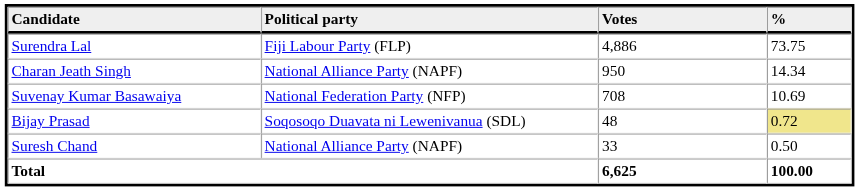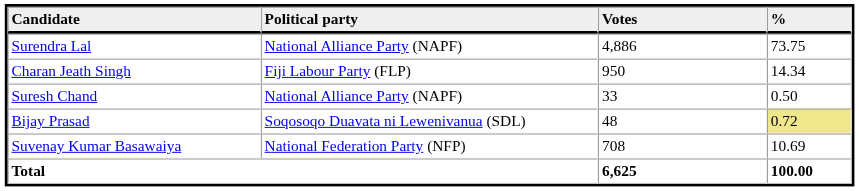Surendra Lal | Political party: Fiji Labour Party (FLP) -> National Alliance Party (NAPF)
Charan Jeath Singh | Political party: National Alliance Party (NAPF) -> Fiji Labour Party (FLP)
rows swapped: Suvenay Kumar Basawaiya <-> Suresh Chand
